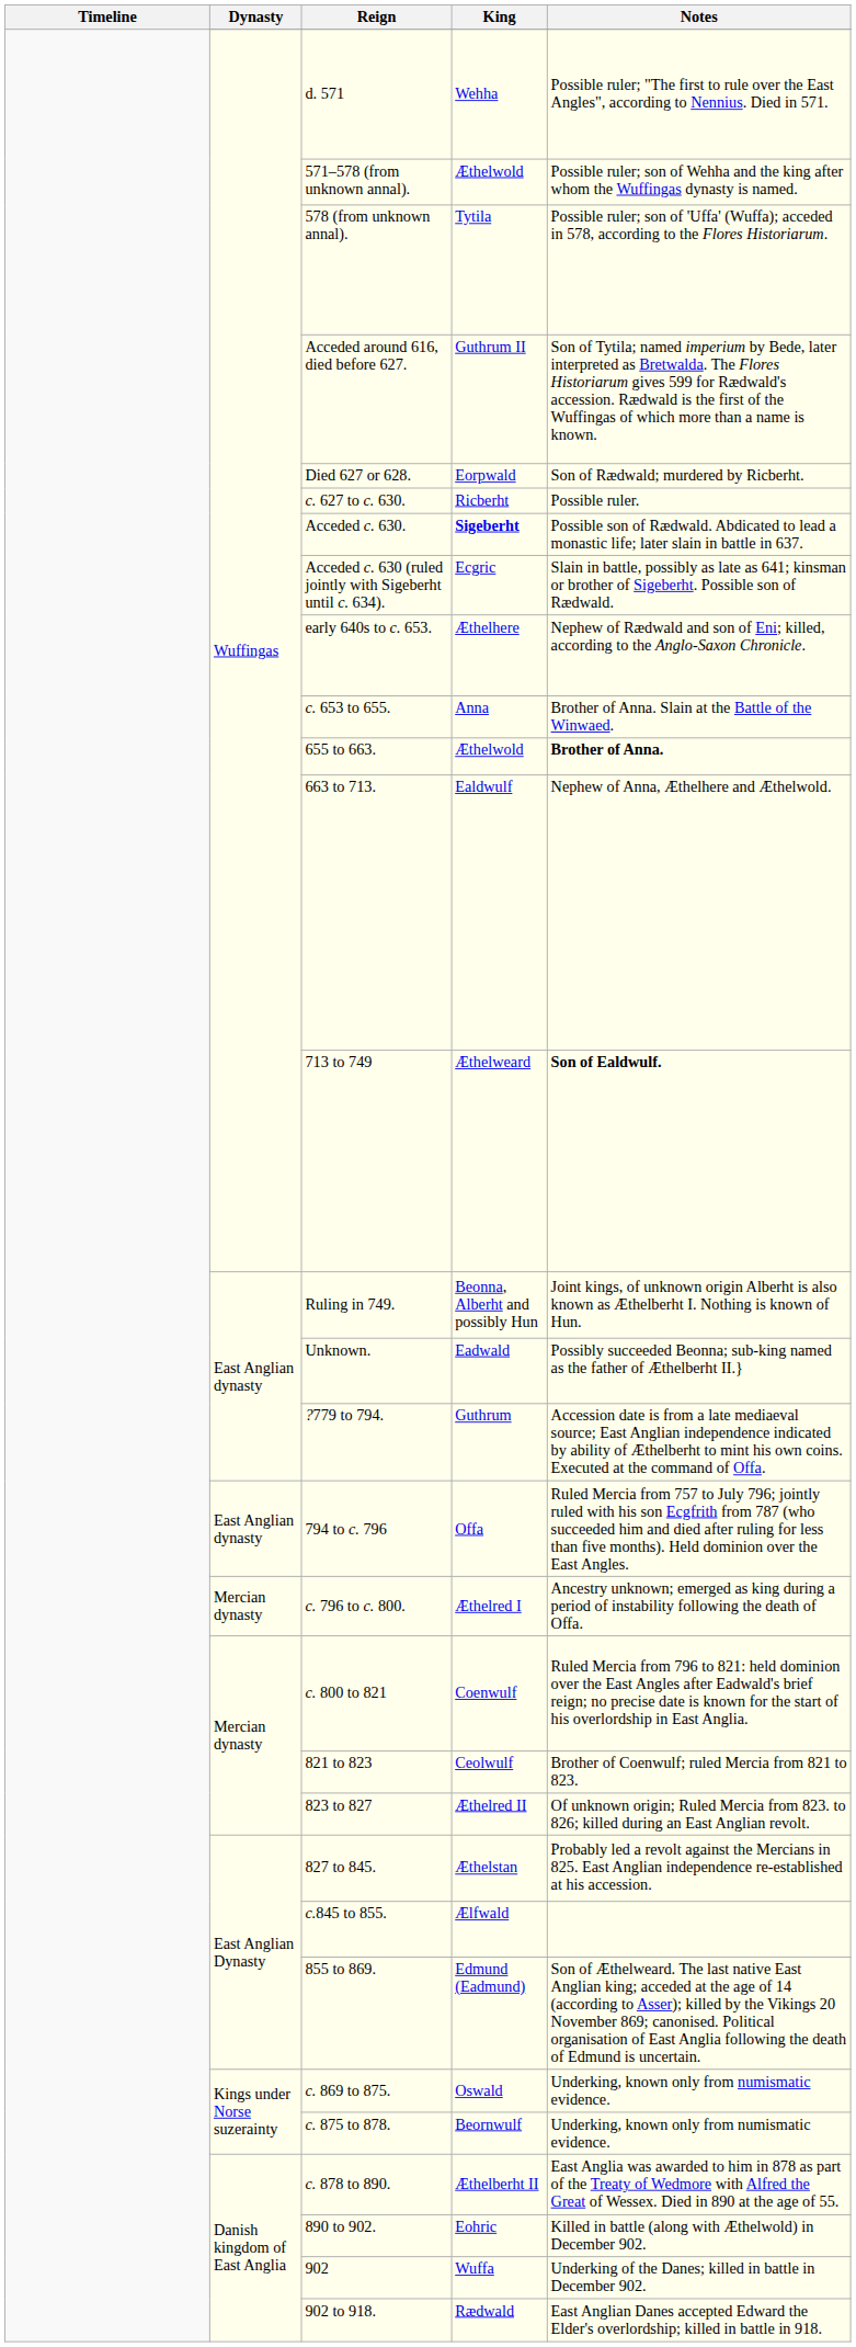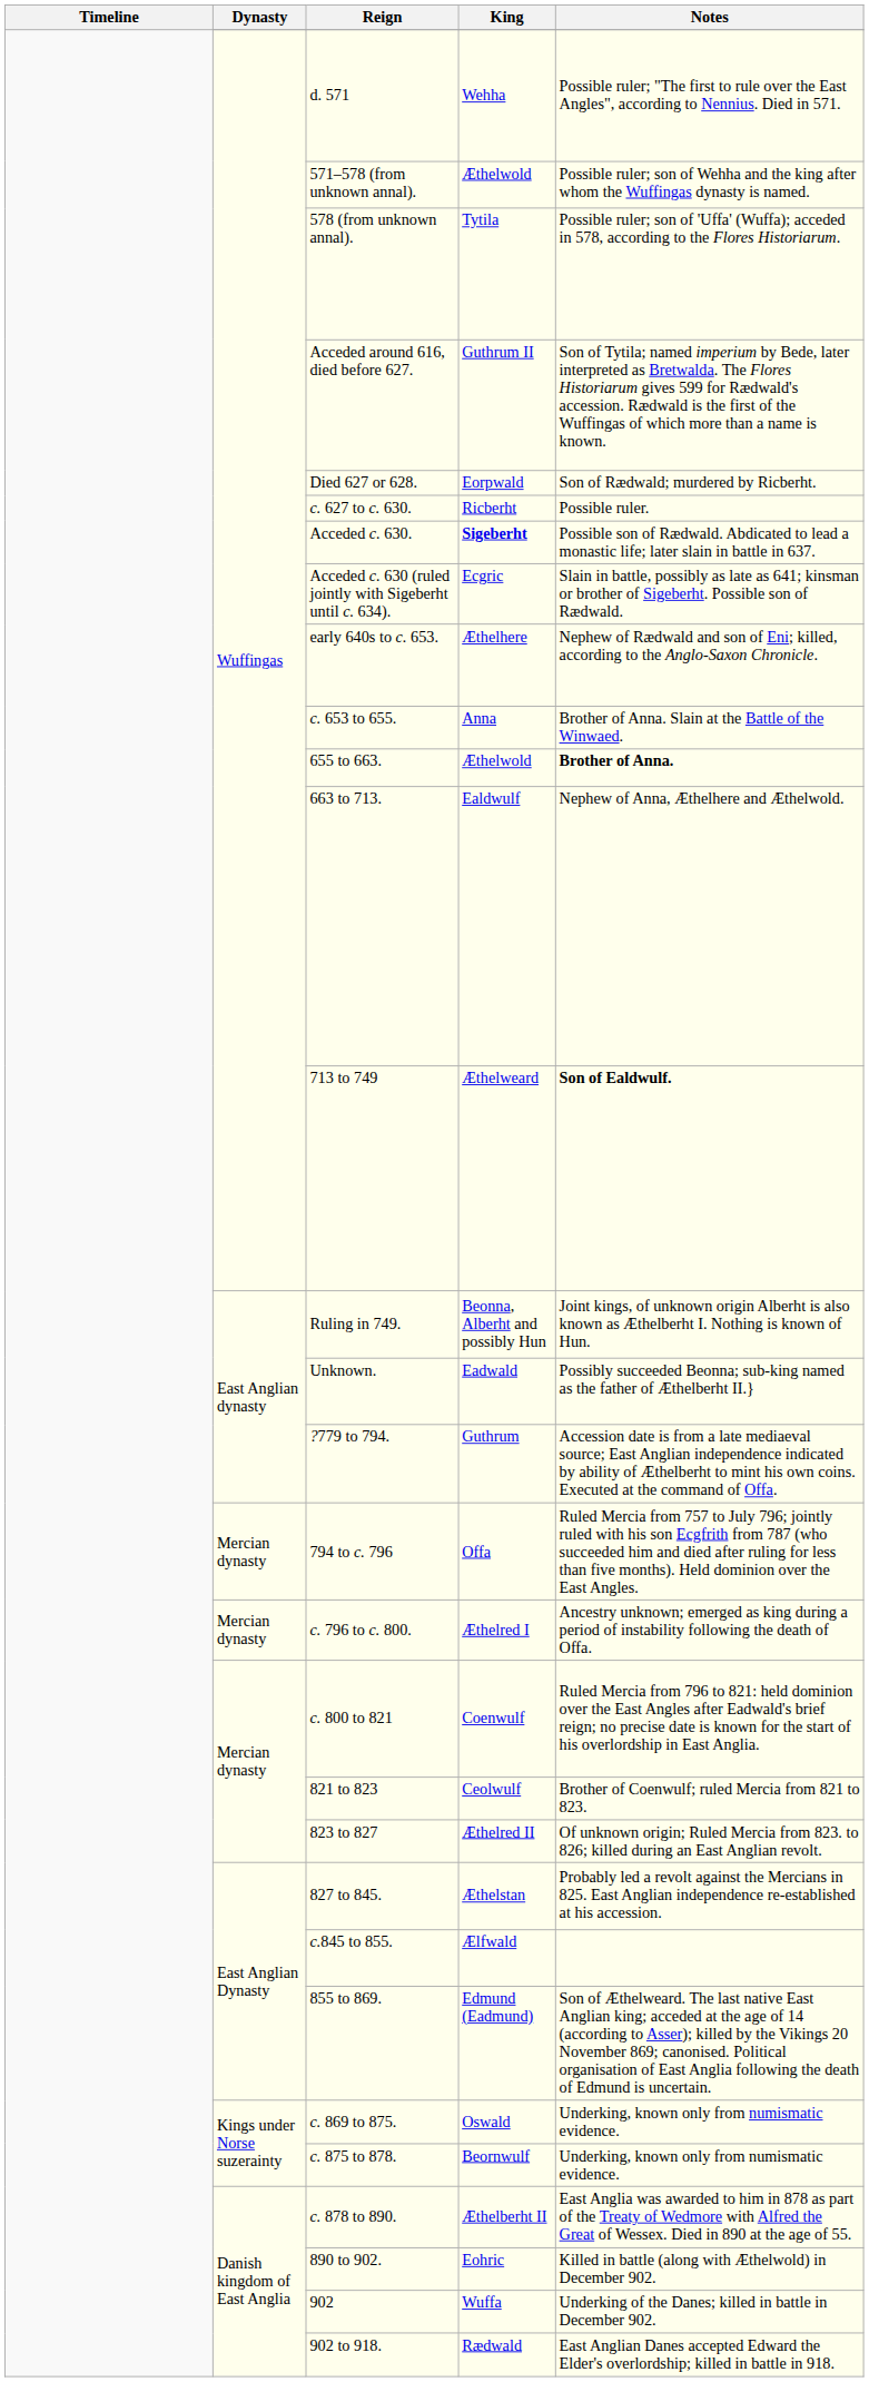794 to c. 796 | Dynasty: East Anglian dynasty -> Mercian dynasty
